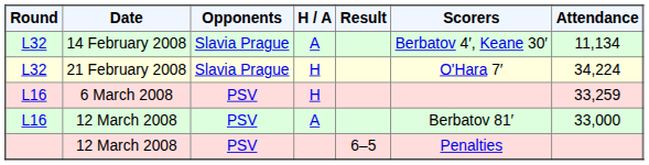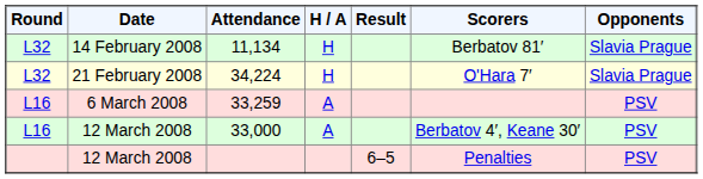columns swapped: Opponents <-> Attendance
14 February 2008 | H / A: A -> H
14 February 2008 | Scorers: Berbatov 4′, Keane 30′ -> Berbatov 81′
6 March 2008 | H / A: H -> A
L16 / 12 March 2008 | Scorers: Berbatov 81′ -> Berbatov 4′, Keane 30′
